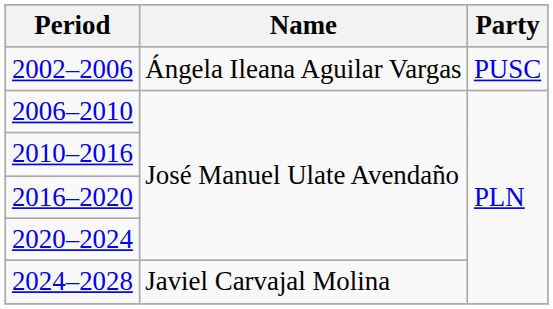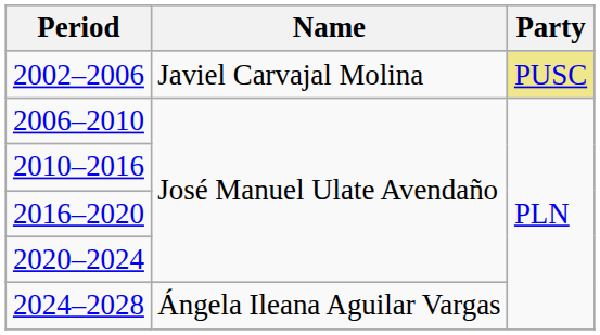2002–2006 | Name: Ángela Ileana Aguilar Vargas -> Javiel Carvajal Molina
2002–2006 | Party: no background -> khaki background
2024–2028 | Name: Javiel Carvajal Molina -> Ángela Ileana Aguilar Vargas
